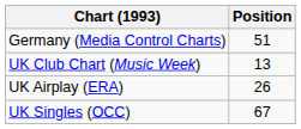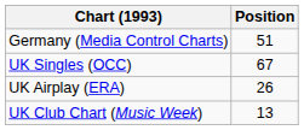rows swapped: UK Singles (OCC) <-> UK Club Chart (Music Week)
